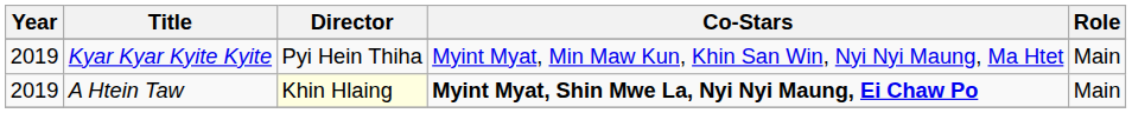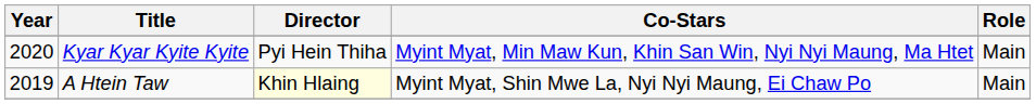Kyar Kyar Kyite Kyite | Year: 2019 -> 2020
A Htein Taw | Co-Stars: bold -> normal
